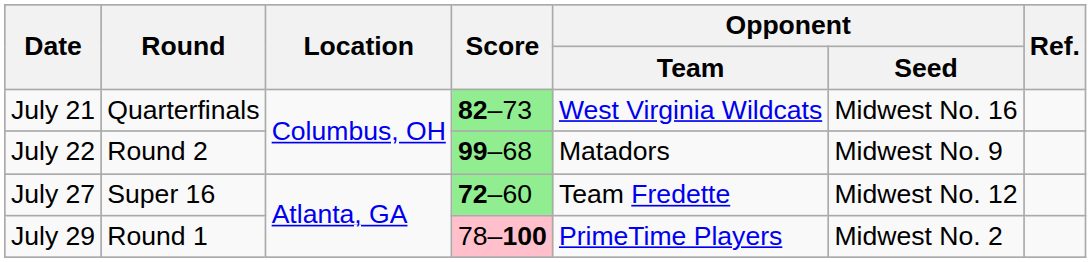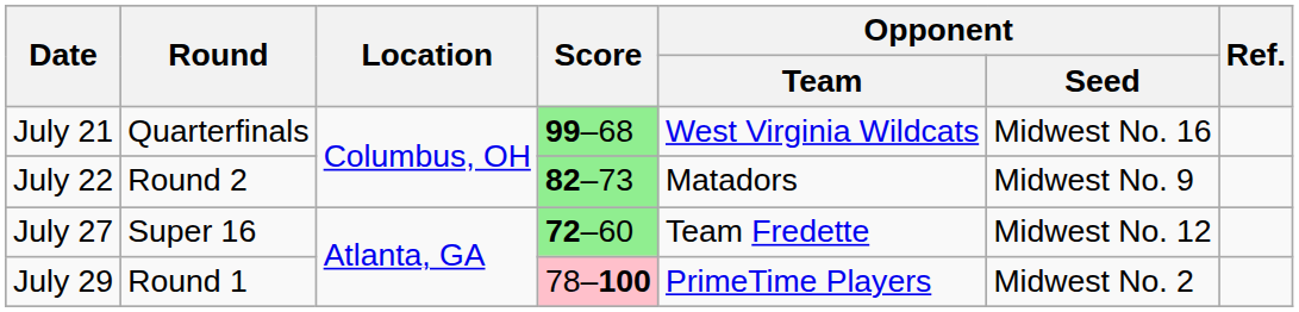July 21 | Score: 82–73 -> 99–68
July 22 | Score: 99–68 -> 82–73
